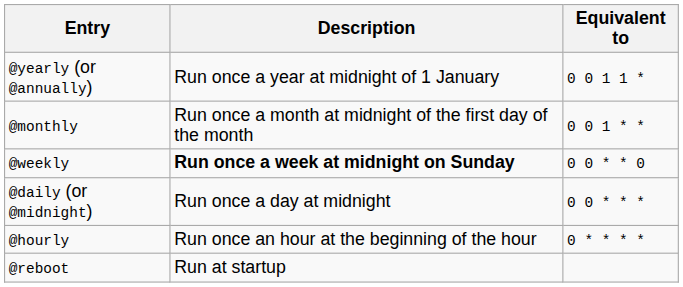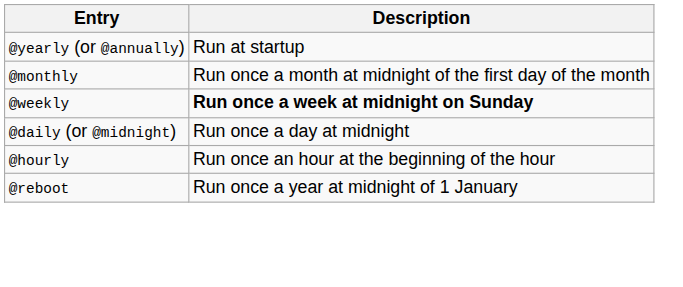- column: Equivalent to | 0 0 1 1 * | 0 0 1 * * | 0 0 * * 0 | 0 0 * * * | 0 * * * *
@yearly (or @annually) | Description: Run once a year at midnight of 1 January -> Run at startup
@reboot | Description: Run at startup -> Run once a year at midnight of 1 January
